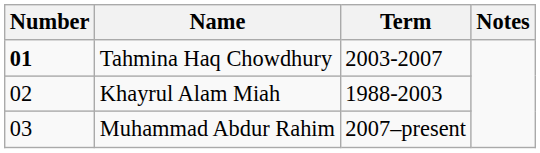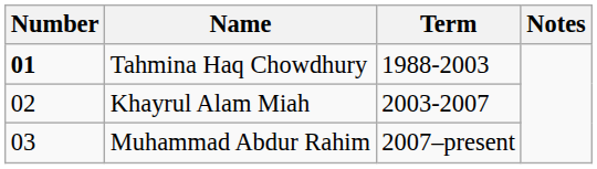Tahmina Haq Chowdhury | Term: 2003-2007 -> 1988-2003
Khayrul Alam Miah | Term: 1988-2003 -> 2003-2007
